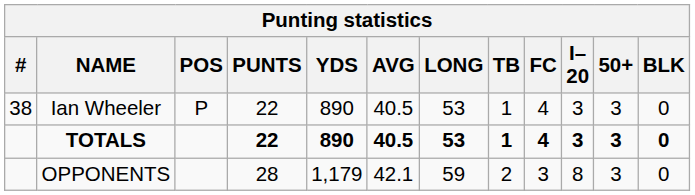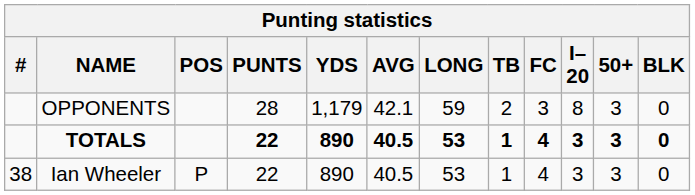rows swapped: Ian Wheeler <-> OPPONENTS
